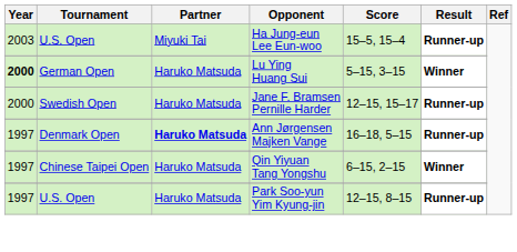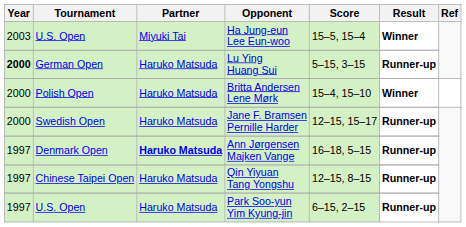Ha Jung-eun Lee Eun-woo | Result: Runner-up -> Winner
Lu Ying Huang Sui | Result: Winner -> Runner-up
+ row: 2000 | Polish Open | Haruko Matsuda | Britta Andersen Lene Mørk | 15–4, 15–10 | Winner
Qin Yiyuan Tang Yongshu | Score: 6–15, 2–15 -> 12–15, 8–15
Qin Yiyuan Tang Yongshu | Result: Winner -> Runner-up
Park Soo-yun Yim Kyung-jin | Score: 12–15, 8–15 -> 6–15, 2–15
